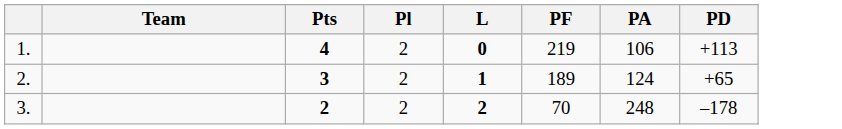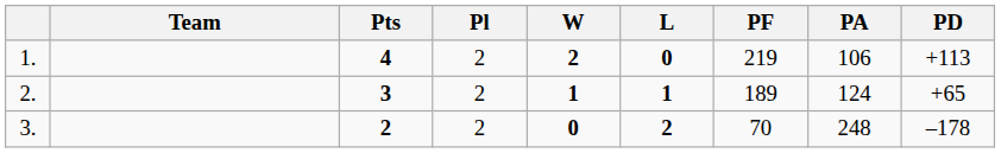+ column: W | 2 | 1 | 0
